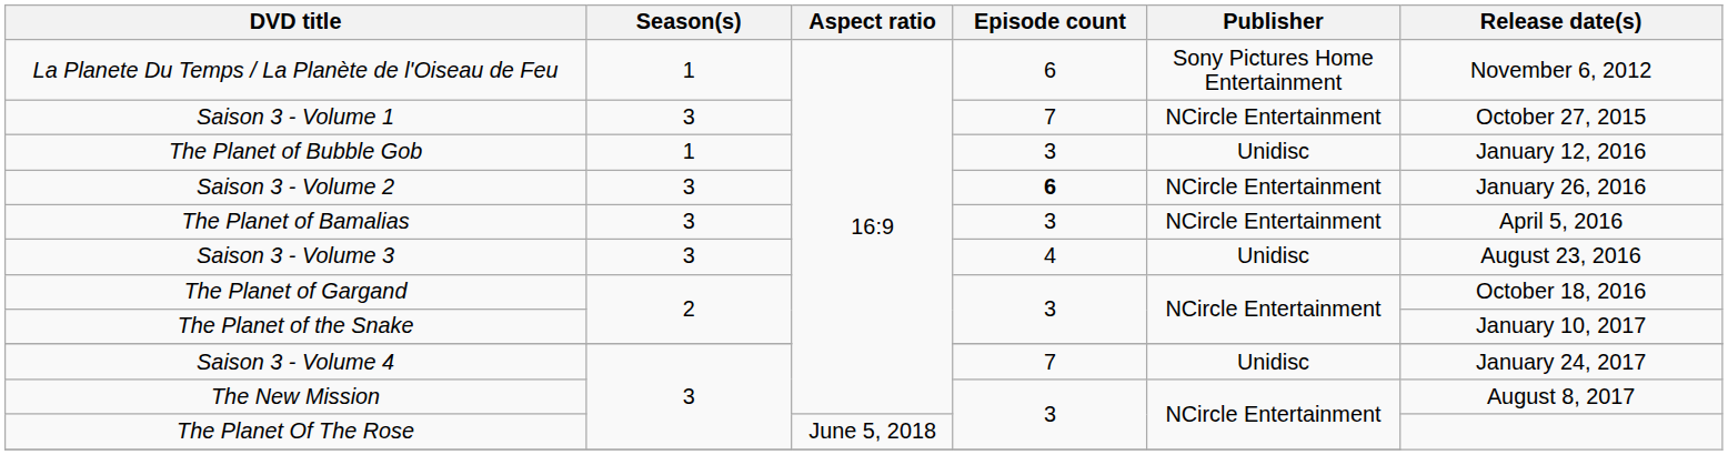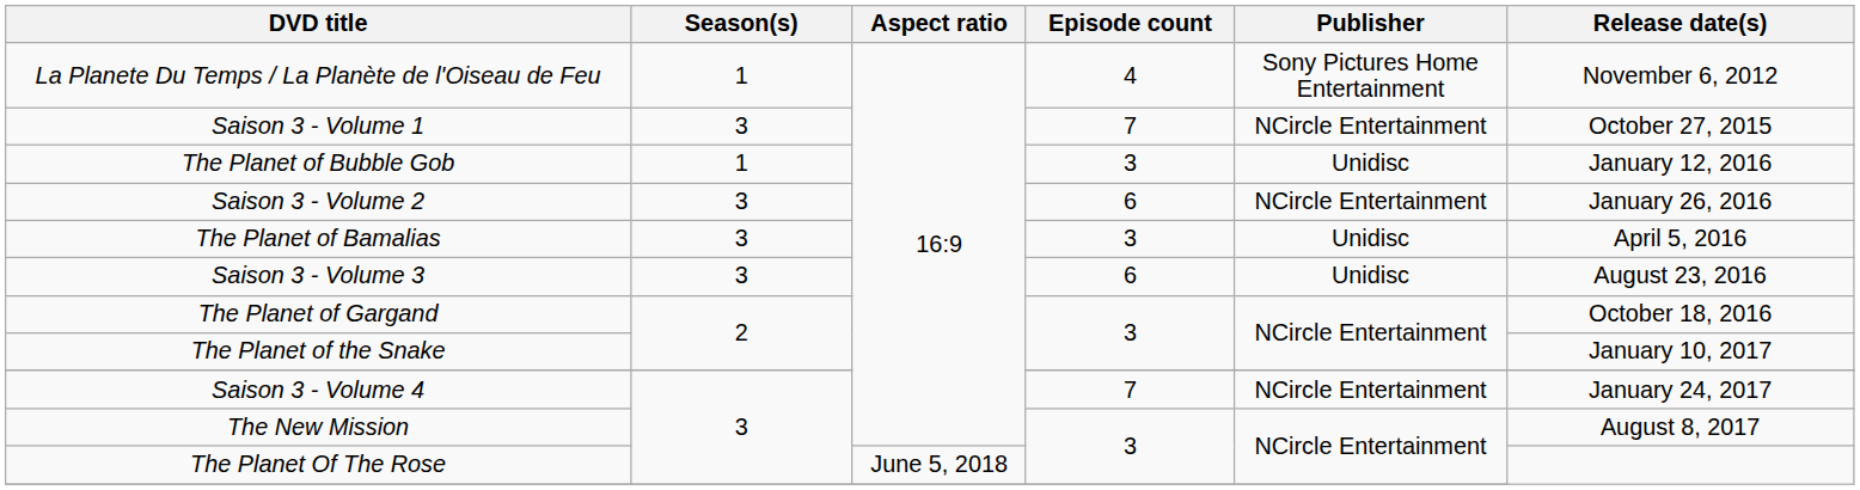La Planete Du Temps / La Planète de l'Oiseau de Feu | Episode count: 6 -> 4
Saison 3 - Volume 2 | Episode count: bold -> normal
The Planet of Bamalias | Publisher: NCircle Entertainment -> Unidisc
Saison 3 - Volume 3 | Episode count: 4 -> 6
Saison 3 - Volume 4 | Publisher: Unidisc -> NCircle Entertainment
